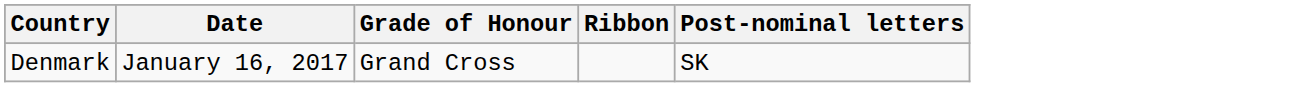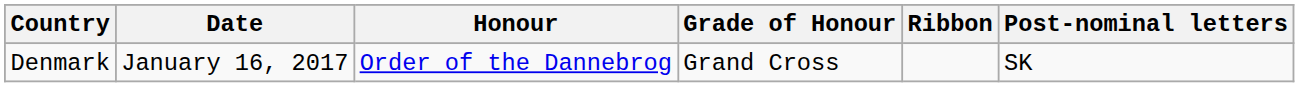+ column: Honour | Order of the Dannebrog
